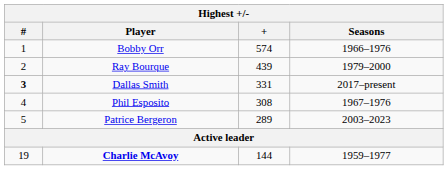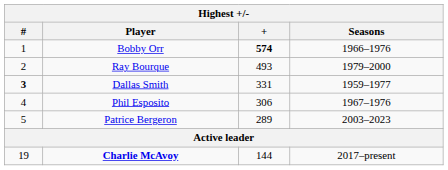Bobby Orr | +: normal -> bold
Ray Bourque | +: 439 -> 493
Dallas Smith | Seasons: 2017–present -> 1959–1977
Phil Esposito | +: 308 -> 306
Charlie McAvoy | Seasons: 1959–1977 -> 2017–present
